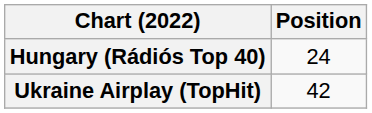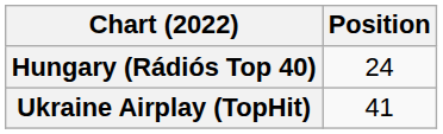Ukraine Airplay (TopHit) | Position: 42 -> 41
